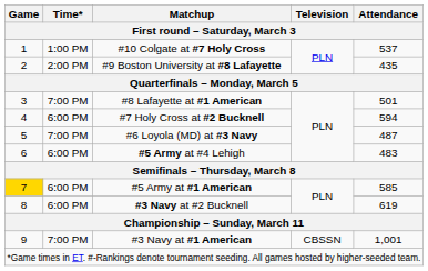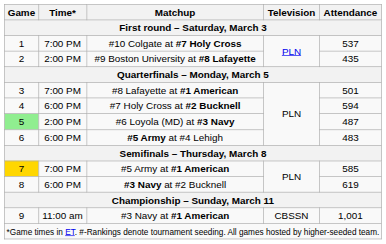#10 Colgate at #7 Holy Cross | Time*: 1:00 PM -> 7:00 PM
#6 Loyola (MD) at #3 Navy | Game: no background -> lightgreen background
#6 Loyola (MD) at #3 Navy | Time*: 7:00 PM -> 2:00 PM
#5 Army at #1 American | Time*: 6:00 PM -> 7:00 PM
#3 Navy at #1 American | Time*: 7:00 PM -> 11:00 am
